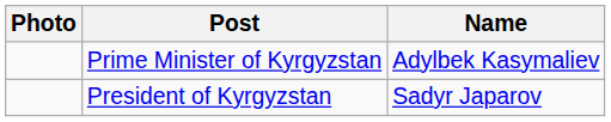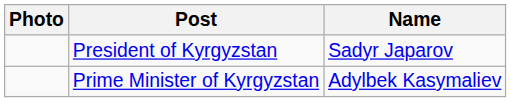rows swapped: President of Kyrgyzstan <-> Prime Minister of Kyrgyzstan
